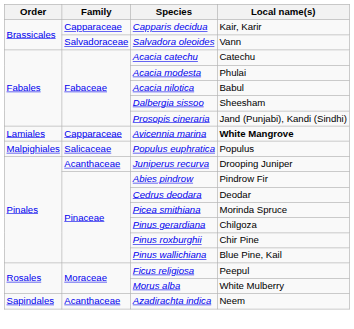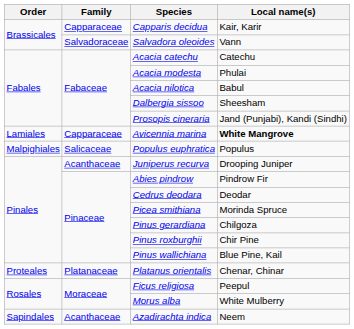+ row: Proteales | Platanaceae | Platanus orientalis | Chenar, Chinar
